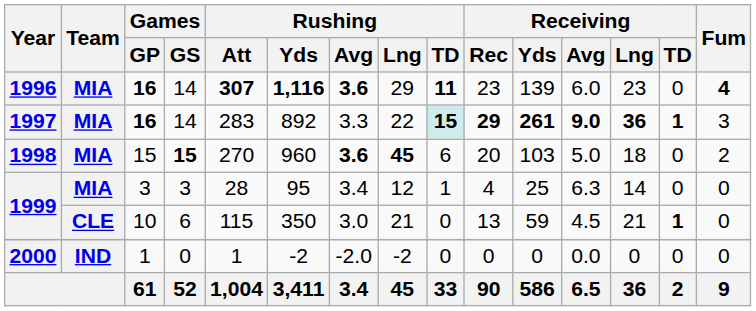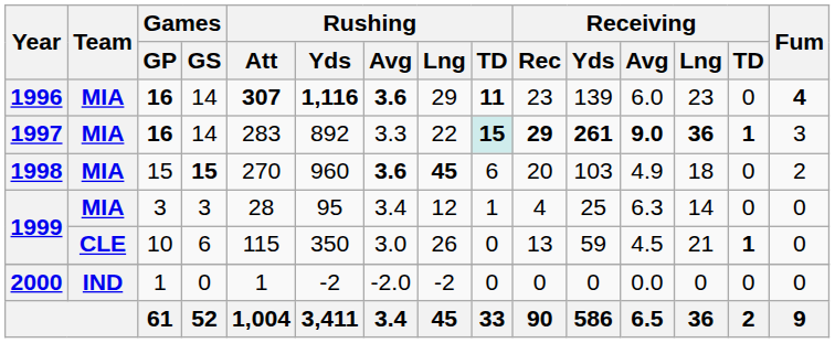1998 | Receiving / Avg: 5.0 -> 4.9
1999 / 10 | Rushing / Lng: 21 -> 26
